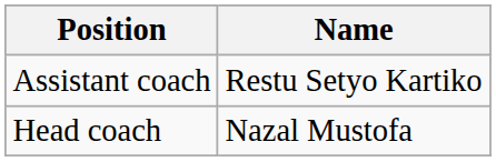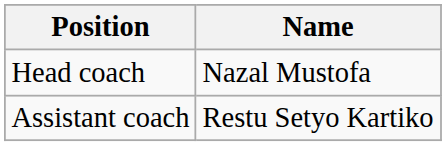rows swapped: Head coach <-> Assistant coach
